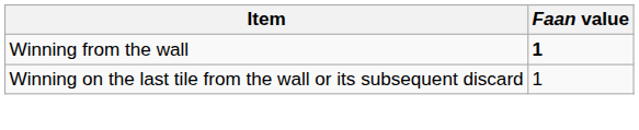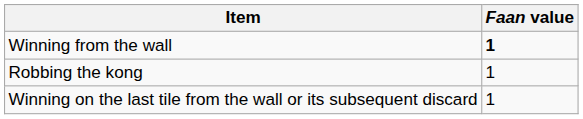+ row: Robbing the kong | 1
